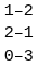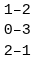rows swapped: 0–3 <-> 2–1
